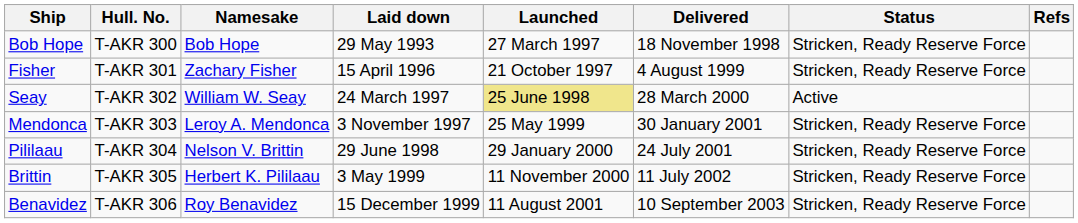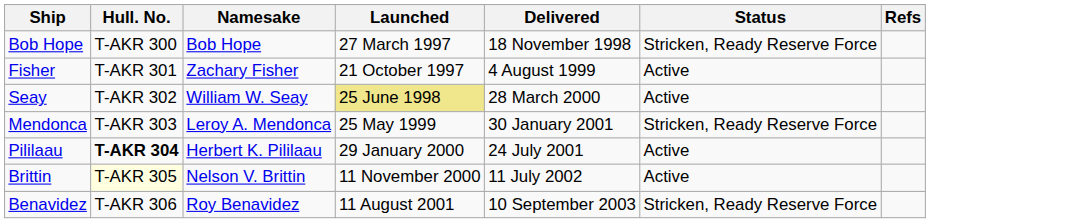- column: Laid down | 29 May 1993 | 15 April 1996 | 24 March 1997 | 3 November 1997 | 29 June 1998 | 3 May 1999 | 15 December 1999
Fisher | Status: Stricken, Ready Reserve Force -> Active
Pililaau | Hull. No.: normal -> bold
Pililaau | Namesake: Nelson V. Brittin -> Herbert K. Pililaau
Pililaau | Status: Stricken, Ready Reserve Force -> Active
Brittin | Hull. No.: no background -> lightyellow background
Brittin | Namesake: Herbert K. Pililaau -> Nelson V. Brittin
Brittin | Status: Stricken, Ready Reserve Force -> Active
